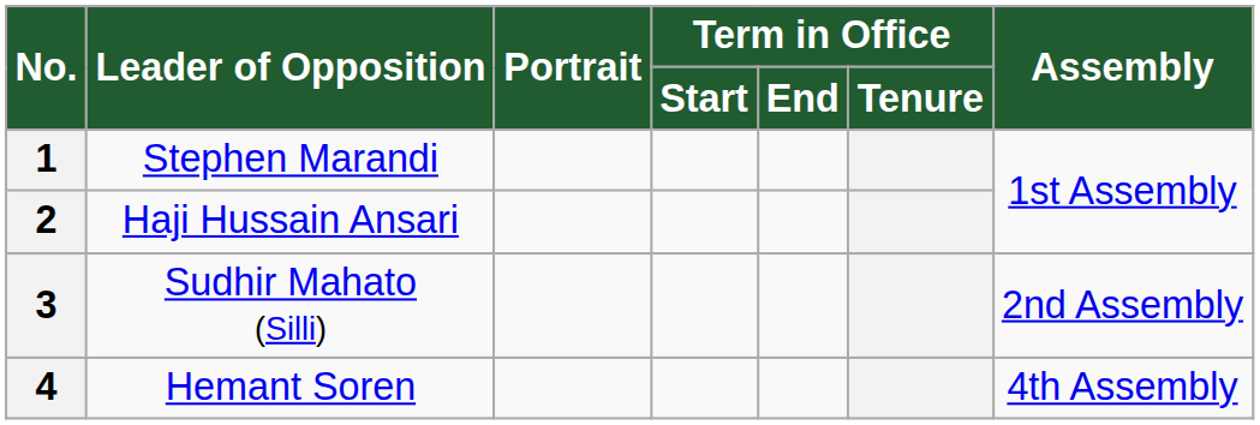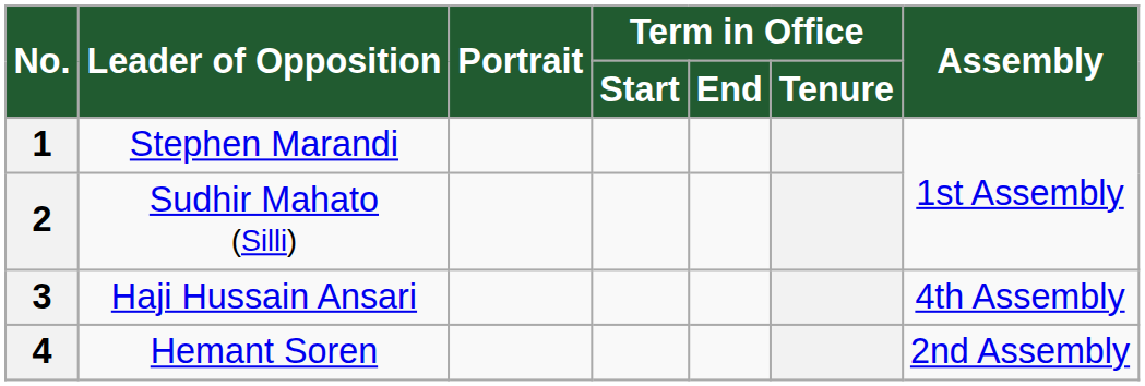2 | Leader of Opposition: Haji Hussain Ansari -> Sudhir Mahato (Silli)
3 | Leader of Opposition: Sudhir Mahato (Silli) -> Haji Hussain Ansari
3 | Assembly: 2nd Assembly -> 4th Assembly
4 | Assembly: 4th Assembly -> 2nd Assembly
